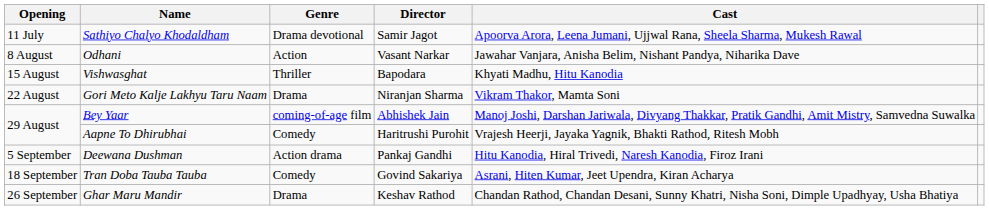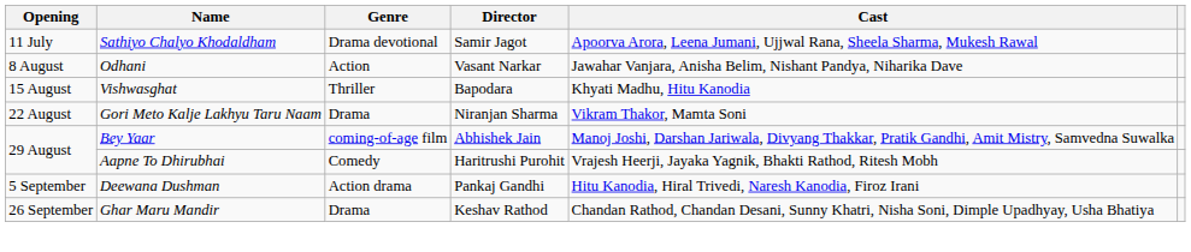- row: 18 September | Tran Doba Tauba Tauba | Comedy | Govind Sakariya | Asrani, Hiten Kumar, Jeet Upendra, Kiran Acharya
